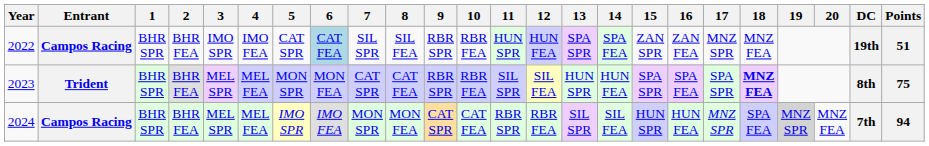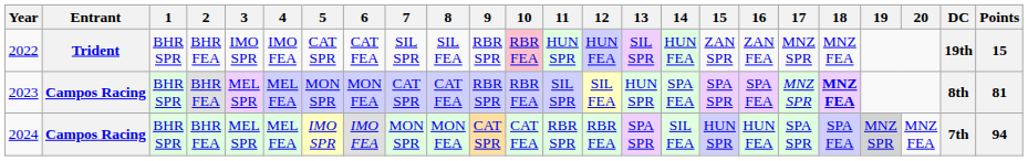2022 | Entrant: Campos Racing -> Trident
2022 | 6: lightblue background -> no background
2022 | 10: no background -> pink background
2022 | 13: SPA SPR -> SIL SPR
2022 | 14: SPA FEA -> HUN FEA
2022 | Points: 51 -> 15
2023 | Entrant: Trident -> Campos Racing
2023 | 14: HUN FEA -> SPA FEA
2023 | 17: SPA SPR -> MNZ SPR
2023 | Points: 75 -> 81
2024 | 13: SIL SPR -> SPA SPR
2024 | 17: MNZ SPR -> SPA SPR
